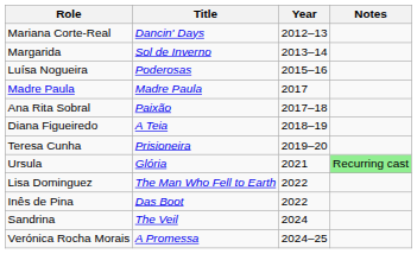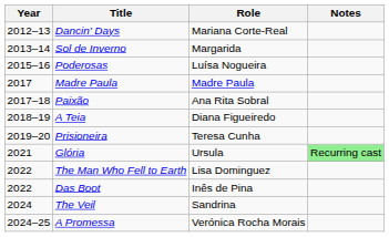columns swapped: Year <-> Role
